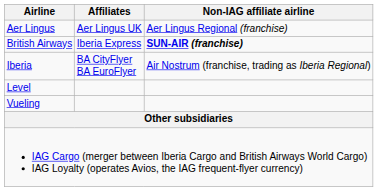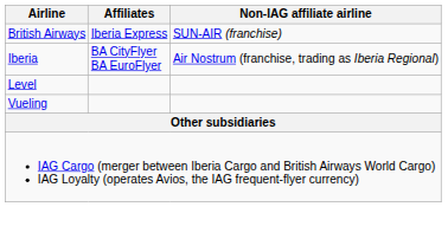- row: Aer Lingus | Aer Lingus UK | Aer Lingus Regional (franchise)
British Airways | Non-IAG affiliate airline: bold -> normal
